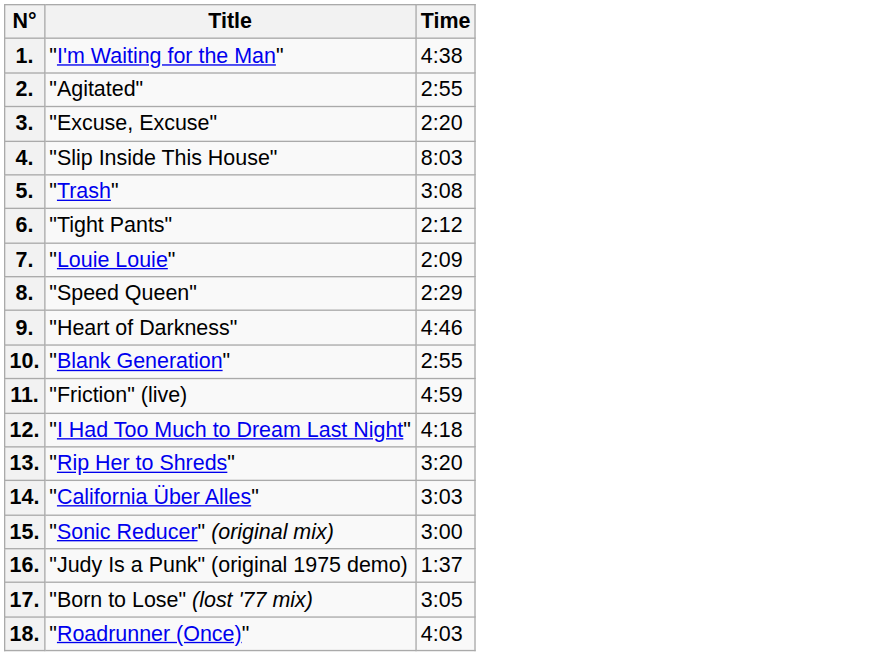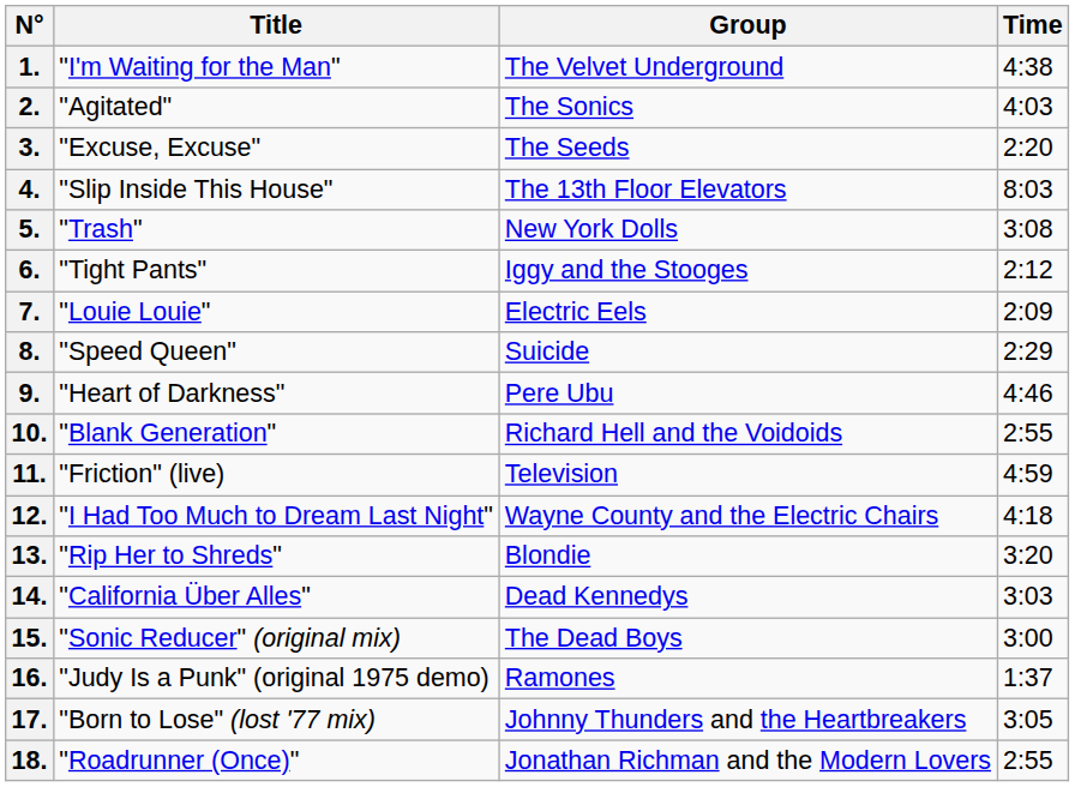+ column: Group | The Velvet Underground | The Sonics | The Seeds | The 13th Floor Elevators | New York Dolls | Iggy and the Stooges | Electric Eels | Suicide | Pere Ubu | Richard Hell and the Voidoids | Television | Wayne County and the Electric Chairs | Blondie | Dead Kennedys | The Dead Boys | Ramones | Johnny Thunders and the Heartbreakers | Jonathan Richman and the Modern Lovers
2. | Time: 2:55 -> 4:03
18. | Time: 4:03 -> 2:55
